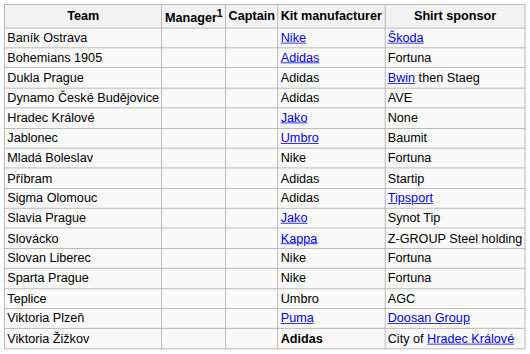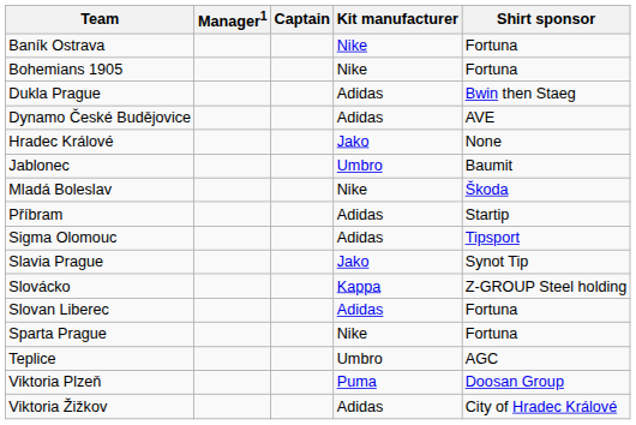Baník Ostrava | Shirt sponsor: Škoda -> Fortuna
Bohemians 1905 | Kit manufacturer: Adidas -> Nike
Mladá Boleslav | Shirt sponsor: Fortuna -> Škoda
Slovan Liberec | Kit manufacturer: Nike -> Adidas
Viktoria Žižkov | Kit manufacturer: bold -> normal
